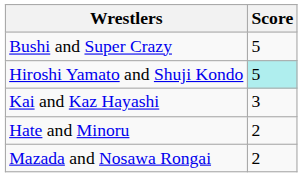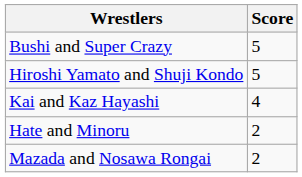Hiroshi Yamato and Shuji Kondo | Score: paleturquoise background -> no background
Kai and Kaz Hayashi | Score: 3 -> 4
